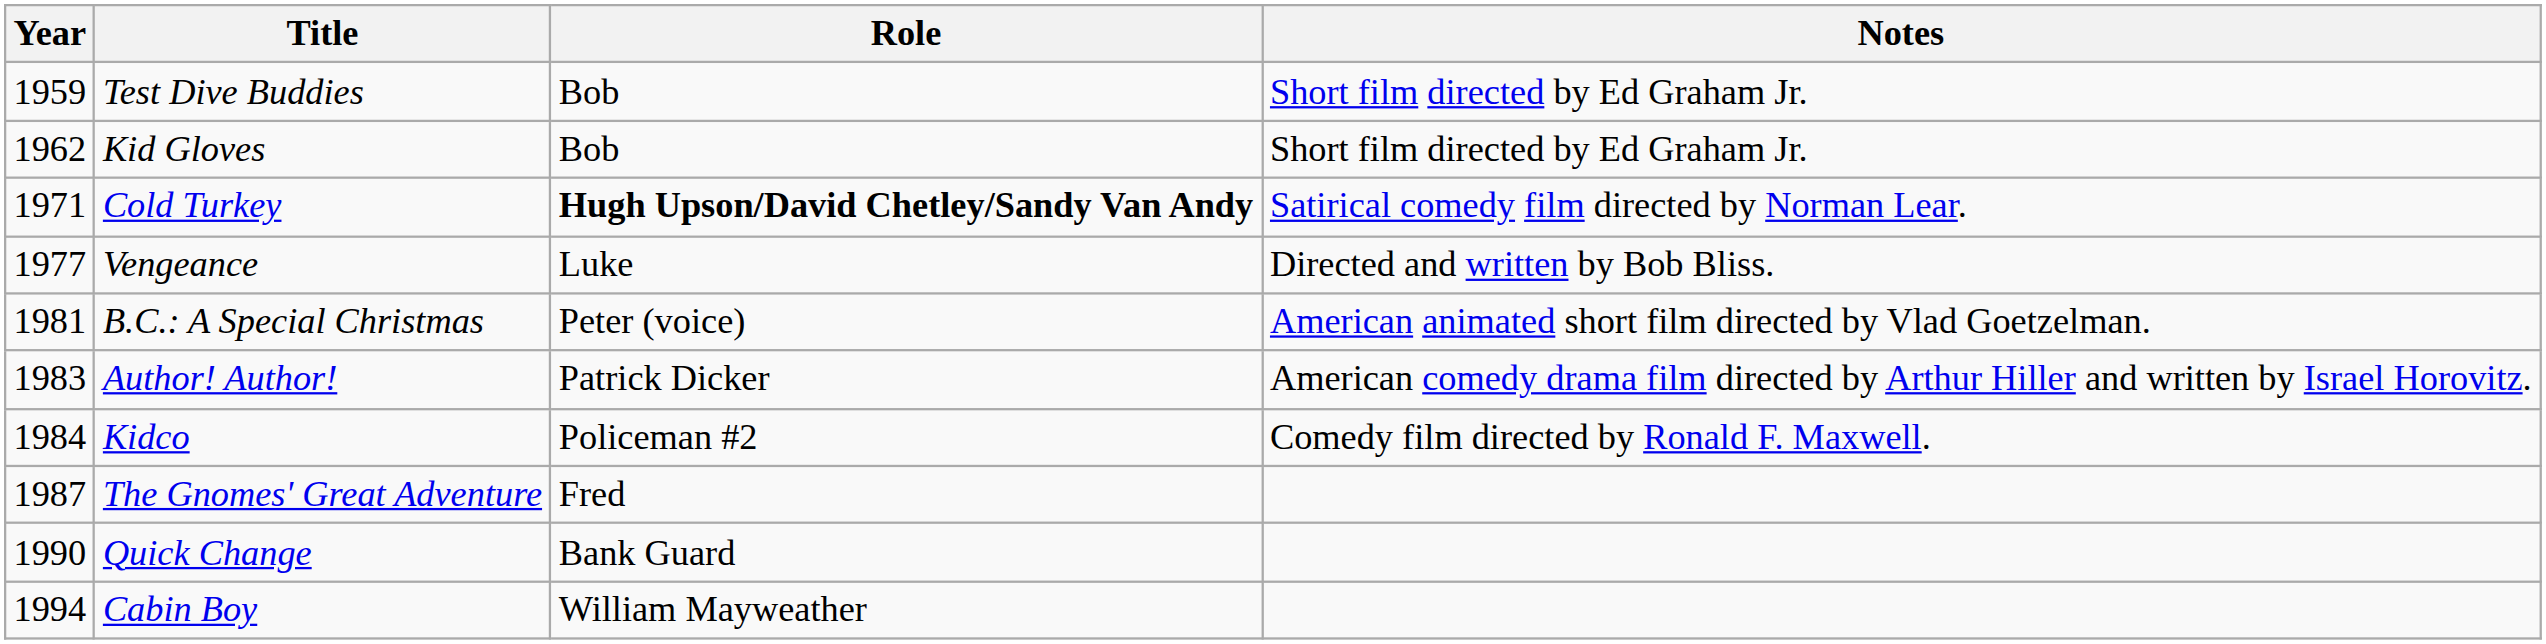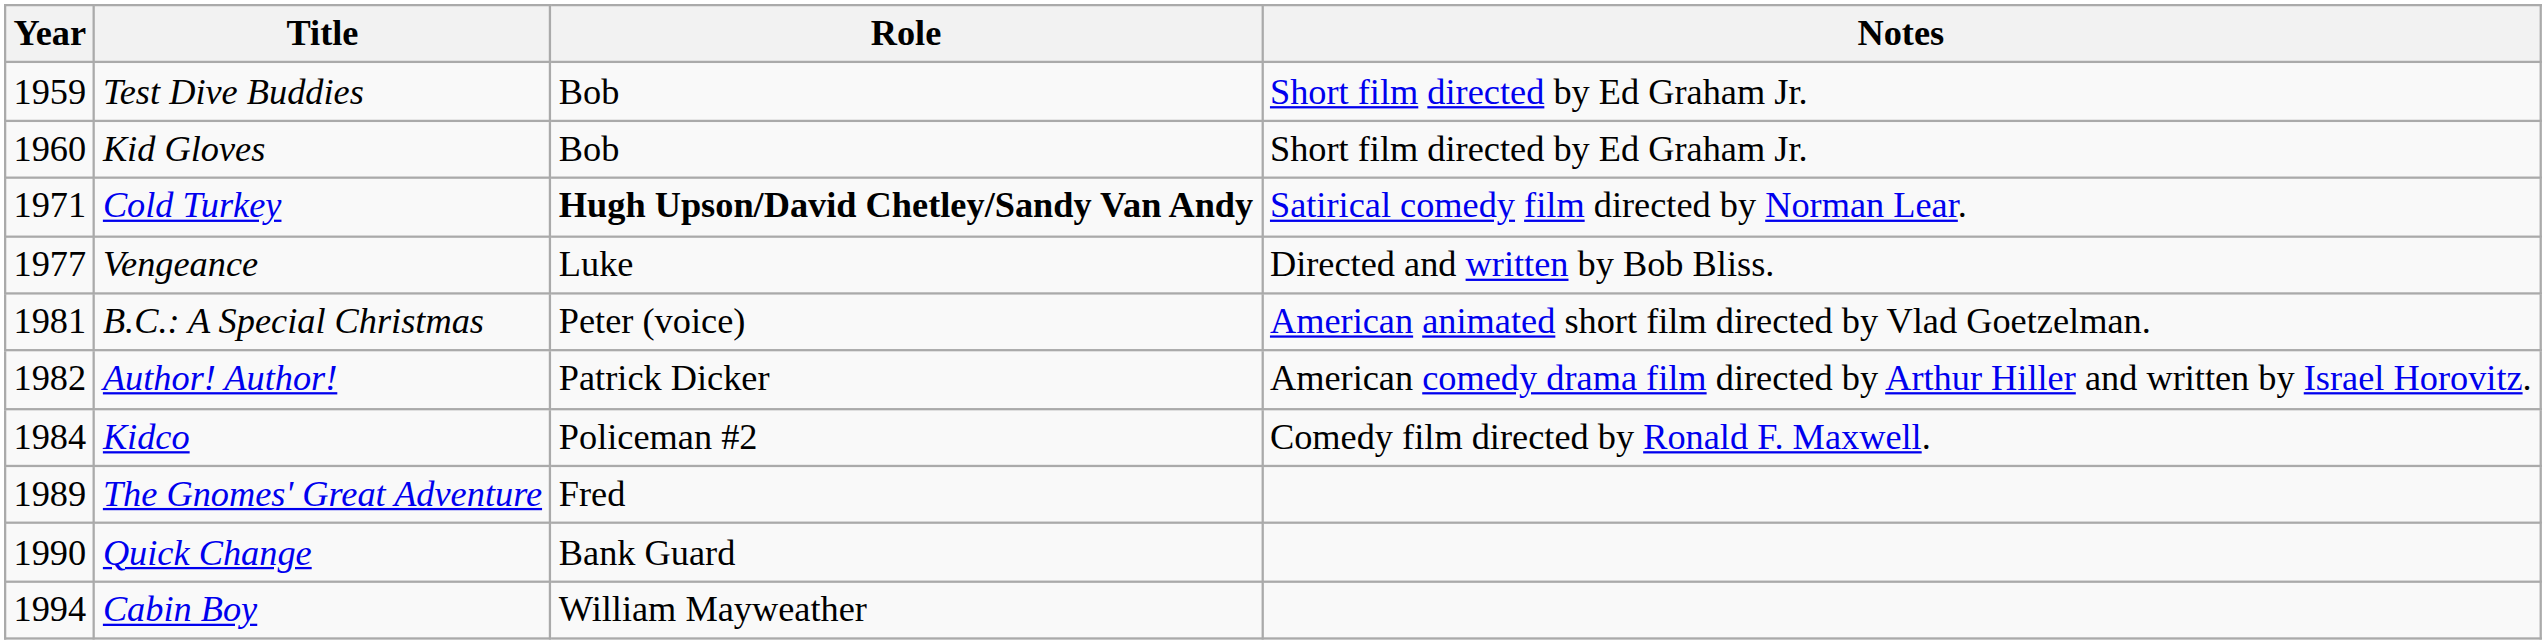Kid Gloves | Year: 1962 -> 1960
Author! Author! | Year: 1983 -> 1982
The Gnomes' Great Adventure | Year: 1987 -> 1989
